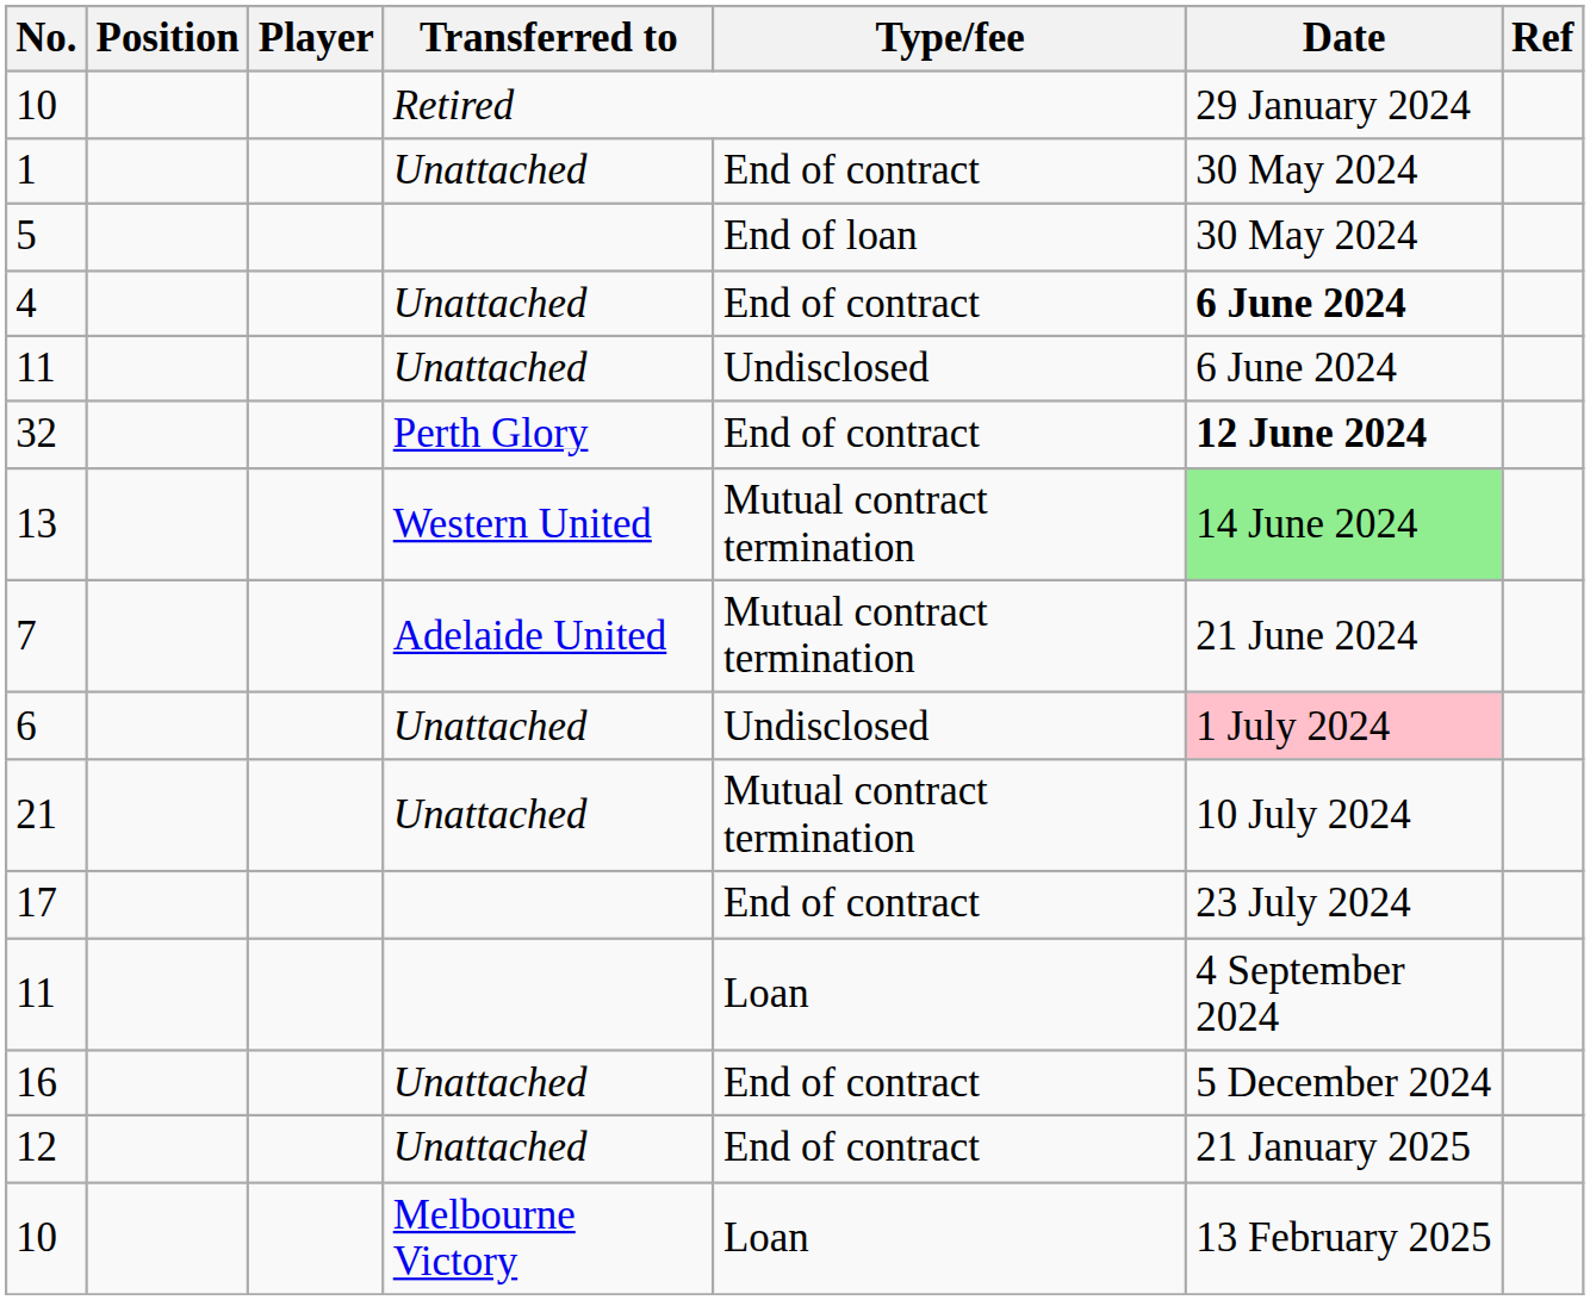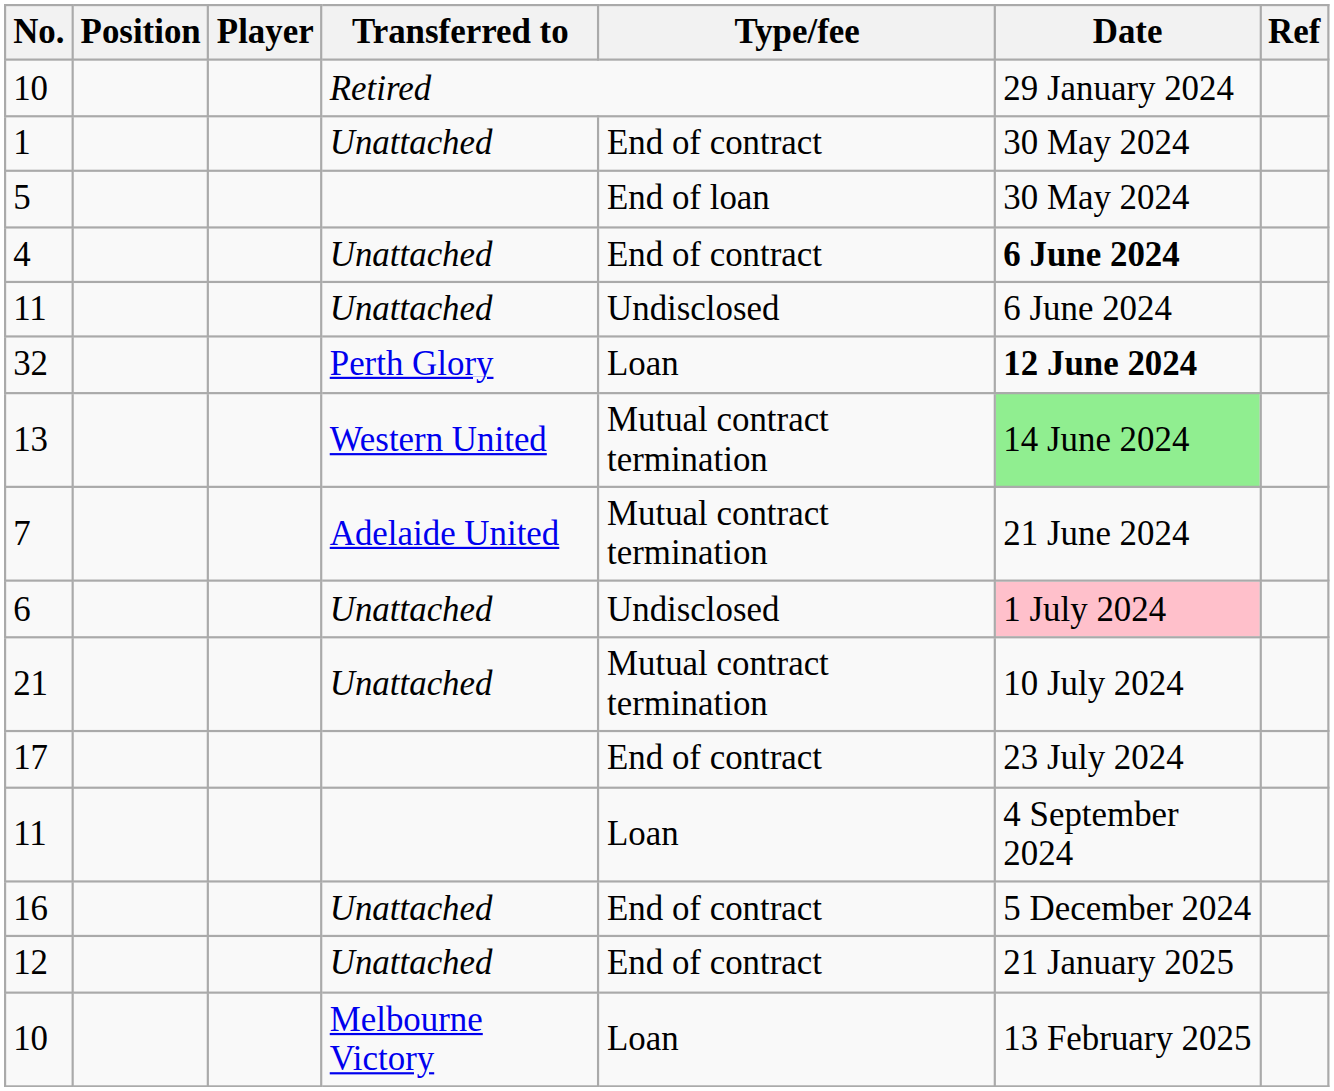32 | Type/fee: End of contract -> Loan
